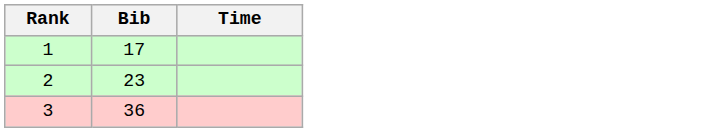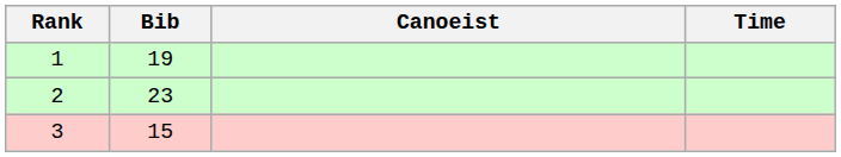+ column: Canoeist
1 | Bib: 17 -> 19
3 | Bib: 36 -> 15
